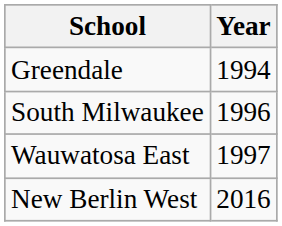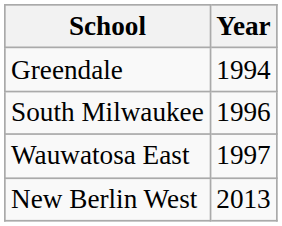New Berlin West | Year: 2016 -> 2013
